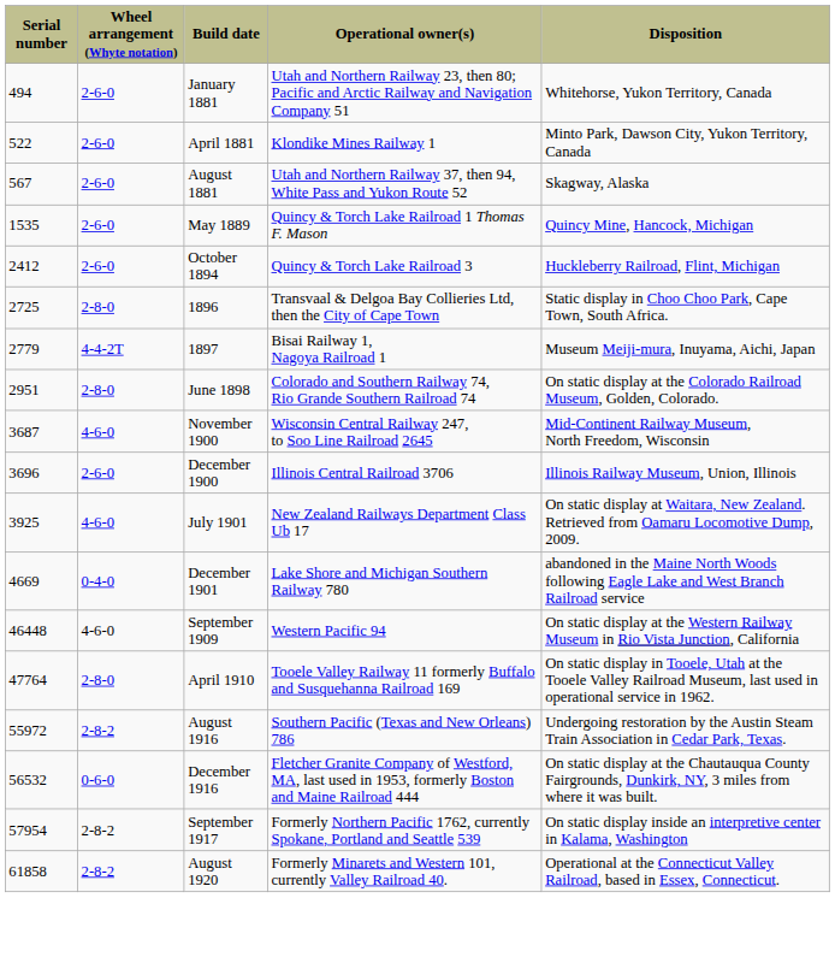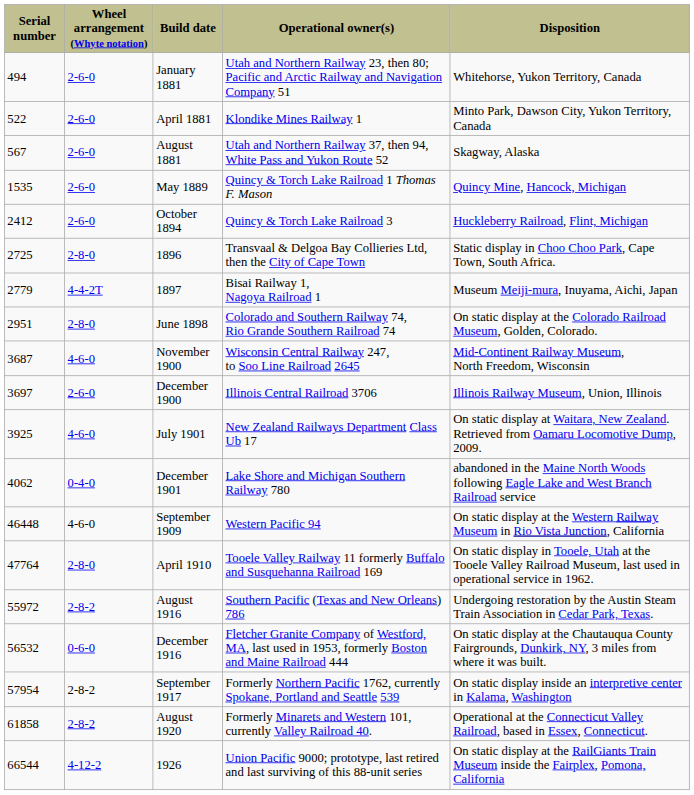December 1900 | Serial number: 3696 -> 3697
December 1901 | Serial number: 4669 -> 4062
+ row: 66544 | 4-12-2 | 1926 | Union Pacific 9000; prototype, last retired and last surviving of this 88-unit series | On static display at the RailGiants Train Museum inside the Fairplex, Pomona, California
